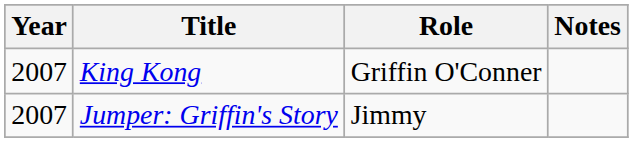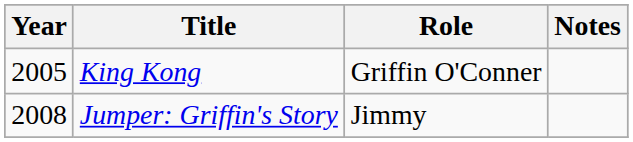King Kong | Year: 2007 -> 2005
Jumper: Griffin's Story | Year: 2007 -> 2008
